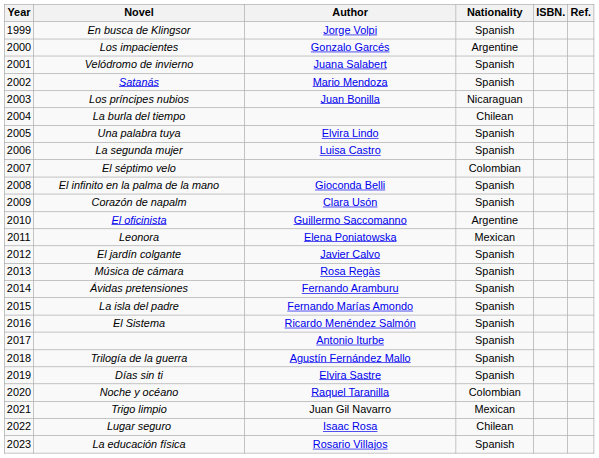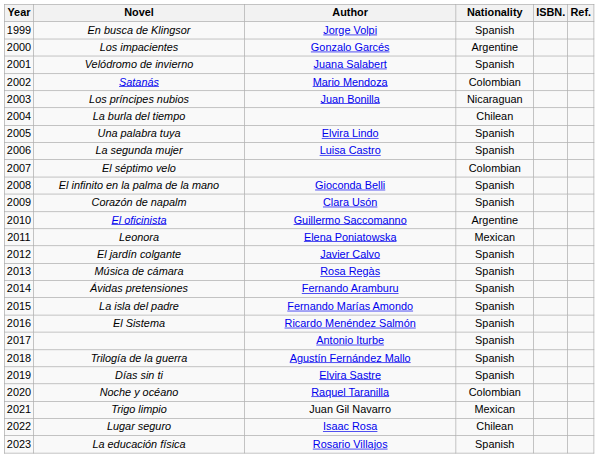Satanás | Nationality: Spanish -> Colombian
